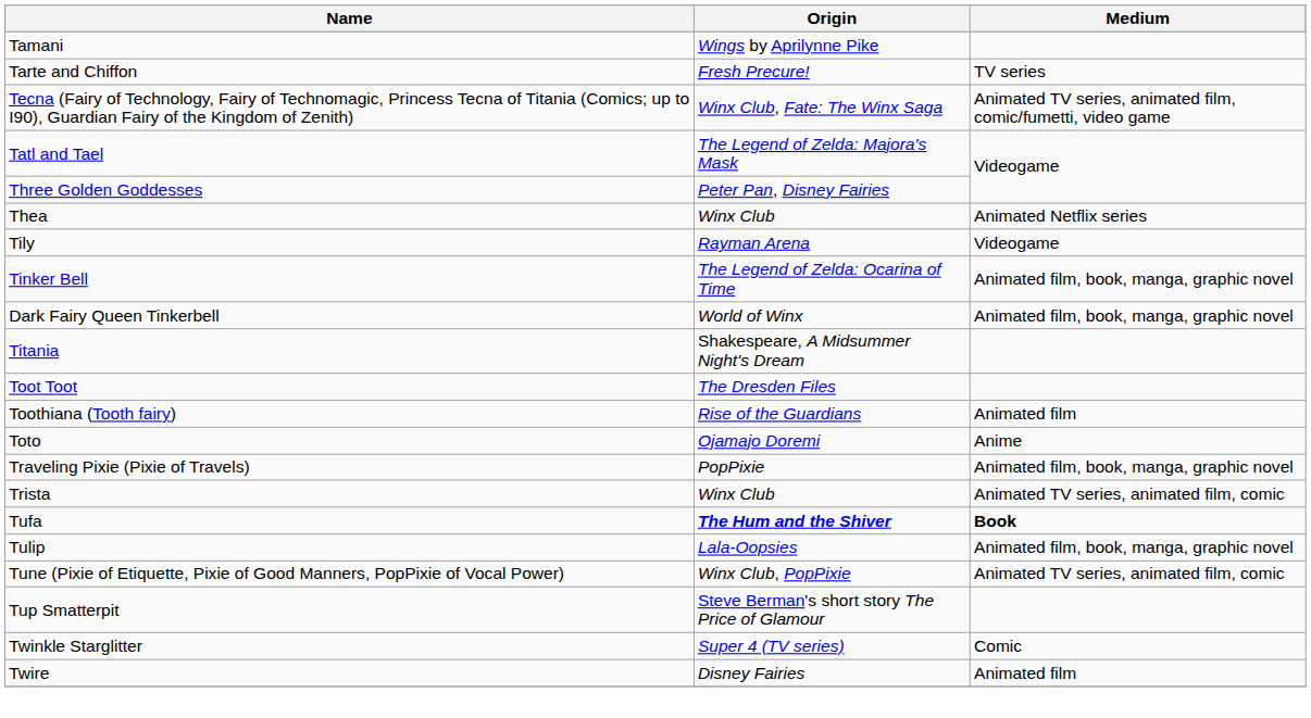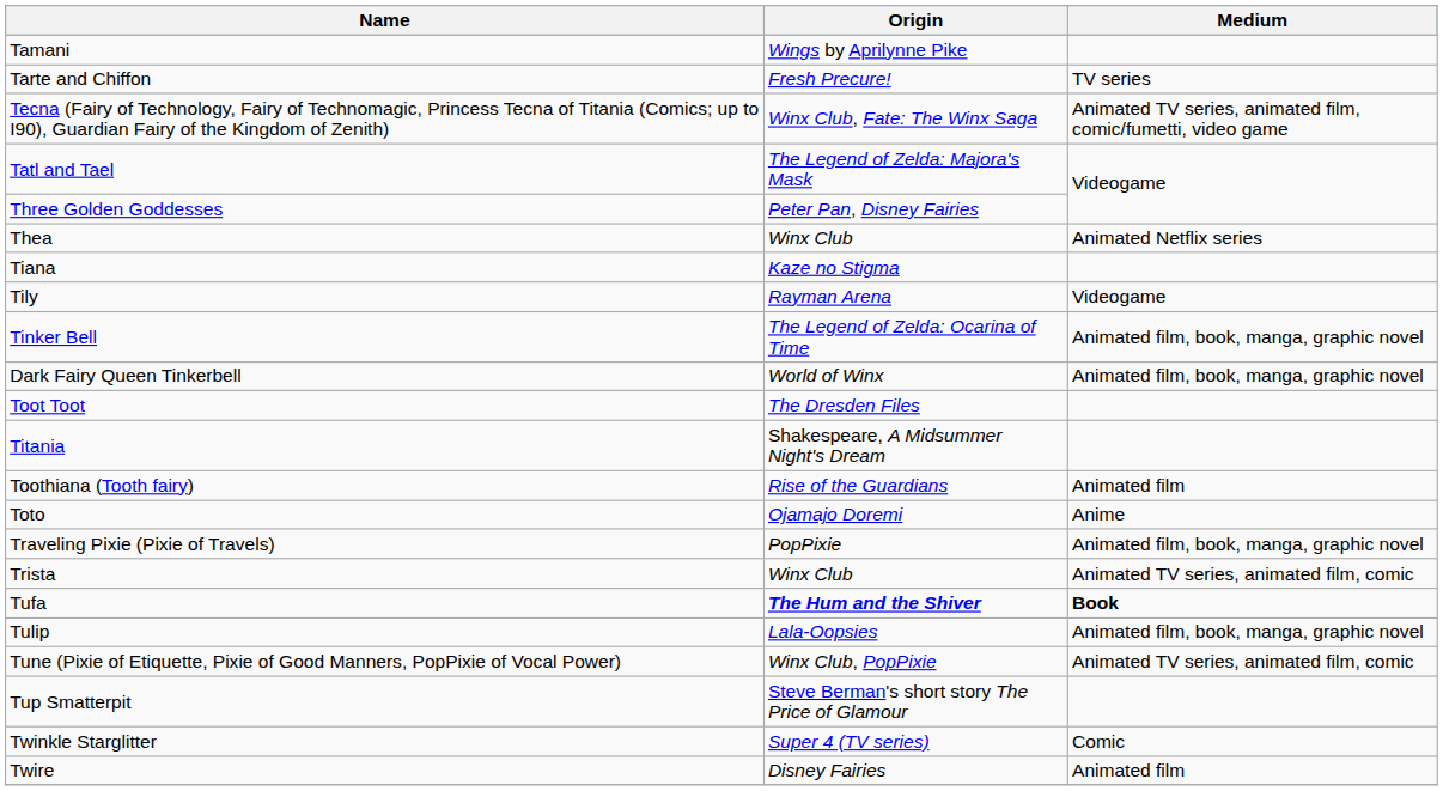+ row: Tiana | Kaze no Stigma
rows swapped: Titania <-> Toot Toot
